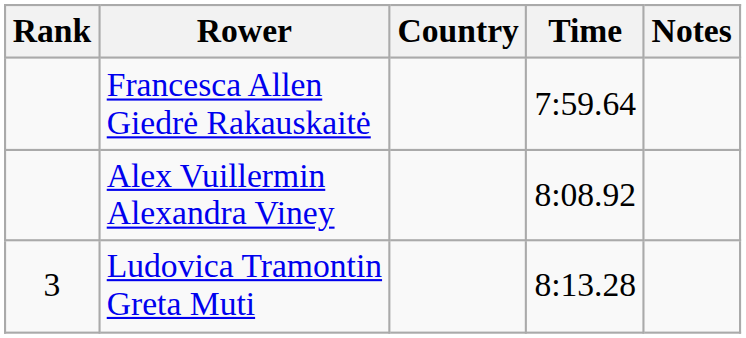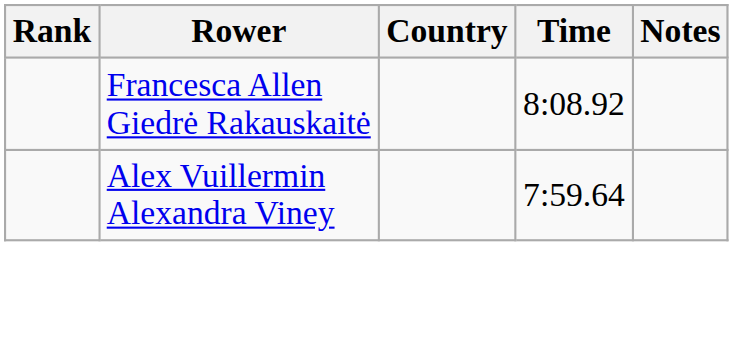Francesca Allen Giedrė Rakauskaitė | Time: 7:59.64 -> 8:08.92
Alex Vuillermin Alexandra Viney | Time: 8:08.92 -> 7:59.64
- row: 3 | Ludovica Tramontin Greta Muti | 8:13.28
